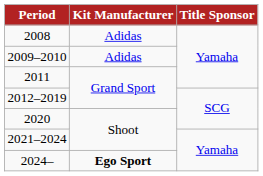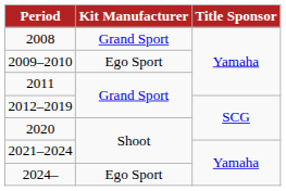2008 | Kit Manufacturer: Adidas -> Grand Sport
2009–2010 | Kit Manufacturer: Adidas -> Ego Sport
2024– | Kit Manufacturer: bold -> normal
